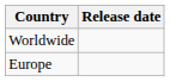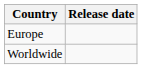rows swapped: Europe <-> Worldwide
